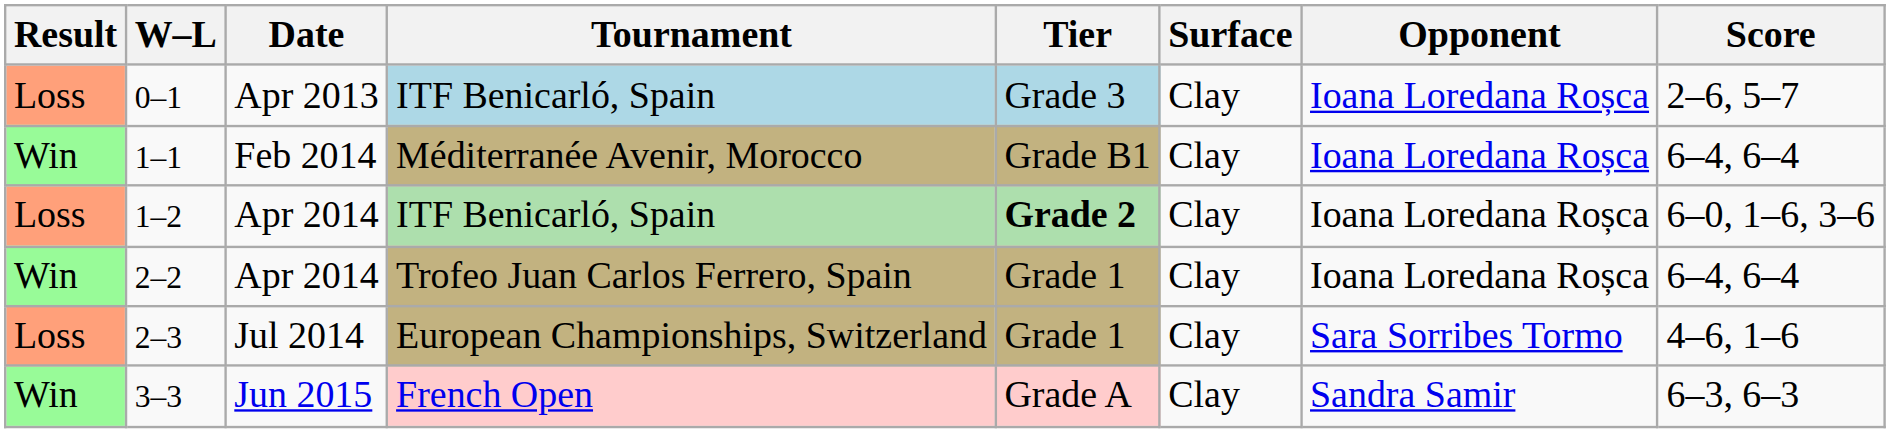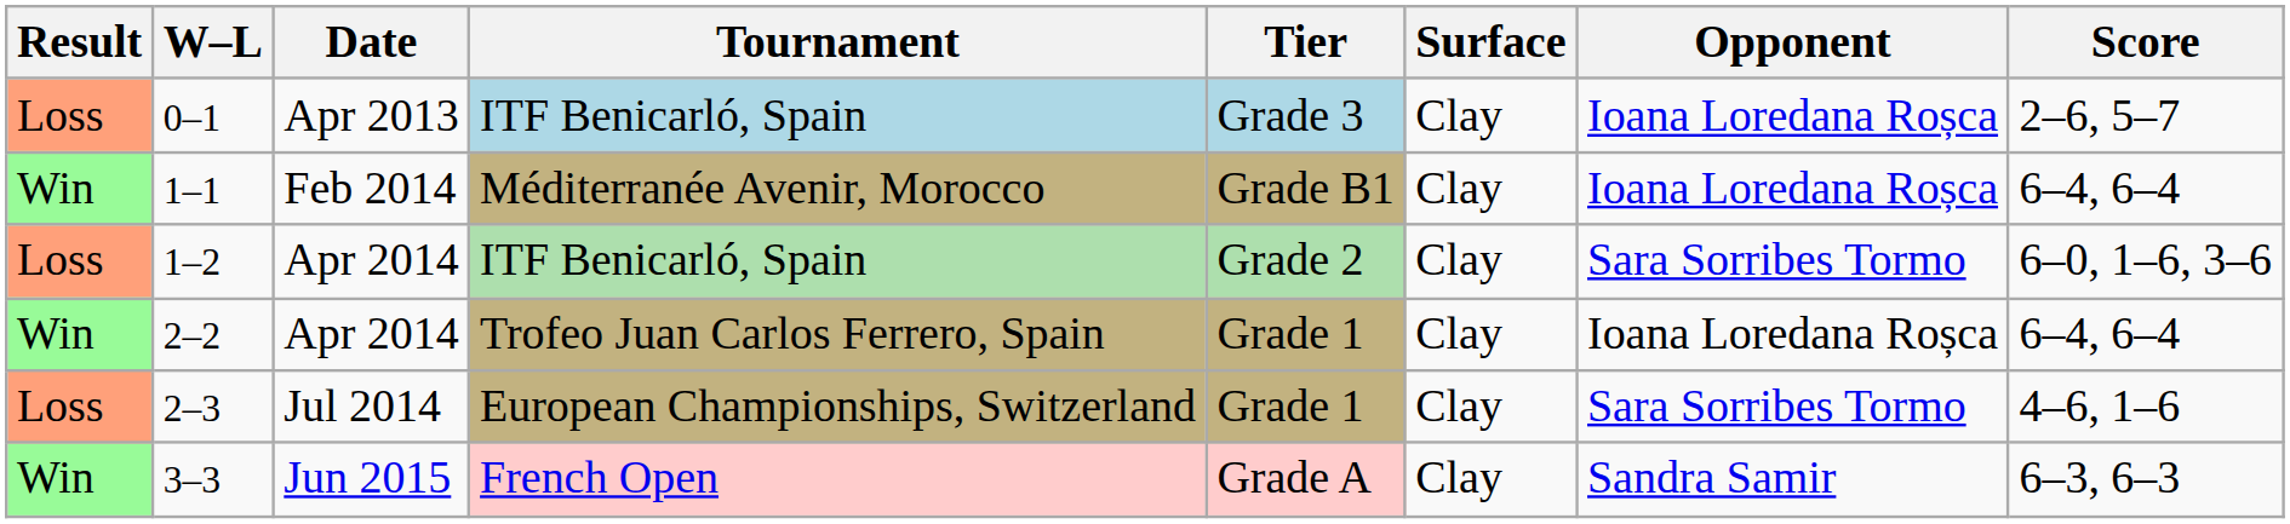1–2 | Tier: bold -> normal
1–2 | Opponent: Ioana Loredana Roșca -> Sara Sorribes Tormo
